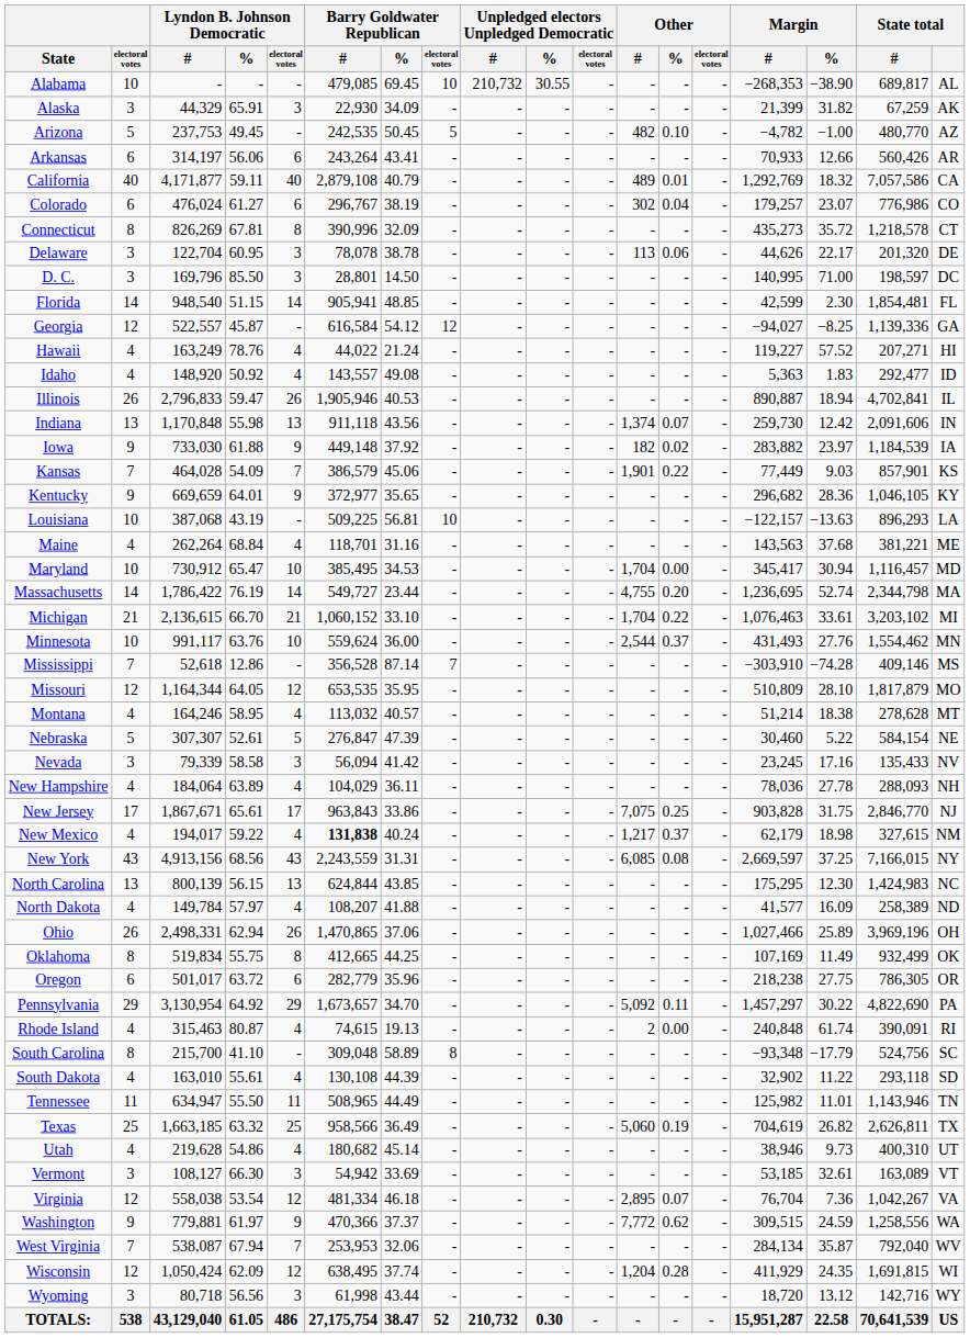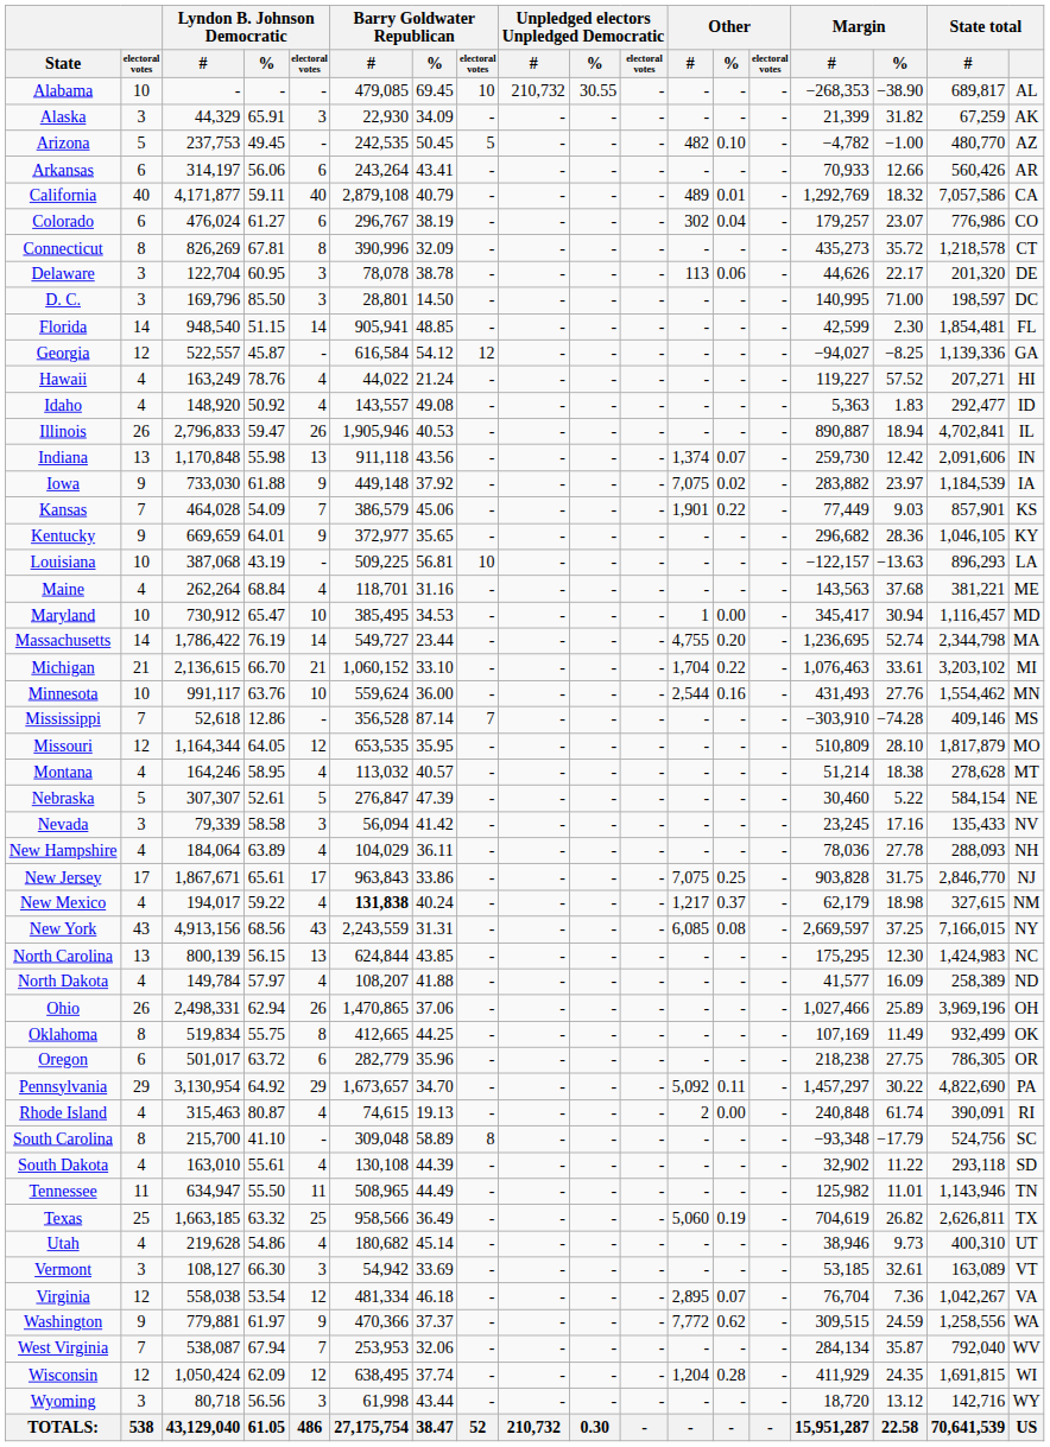Iowa | Other / #: 182 -> 7,075
Maryland | Other / #: 1,704 -> 1
Minnesota | Other / %: 0.37 -> 0.16
